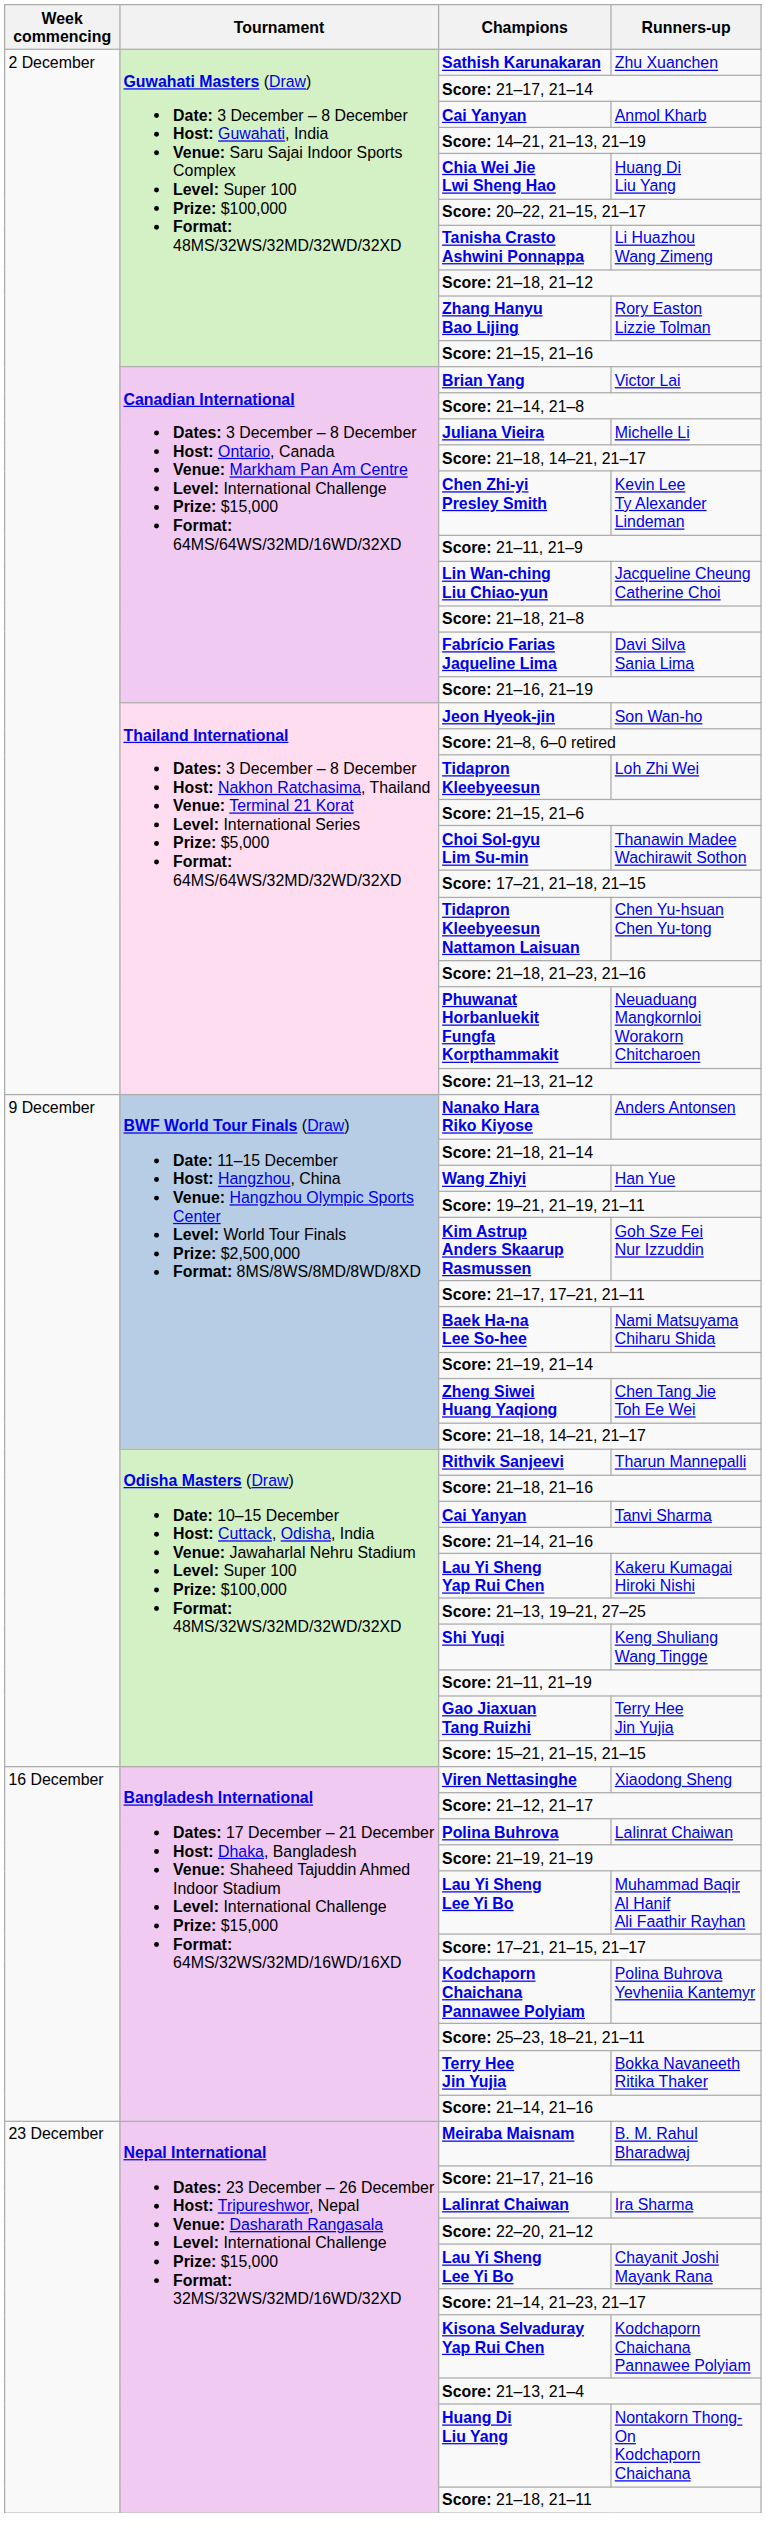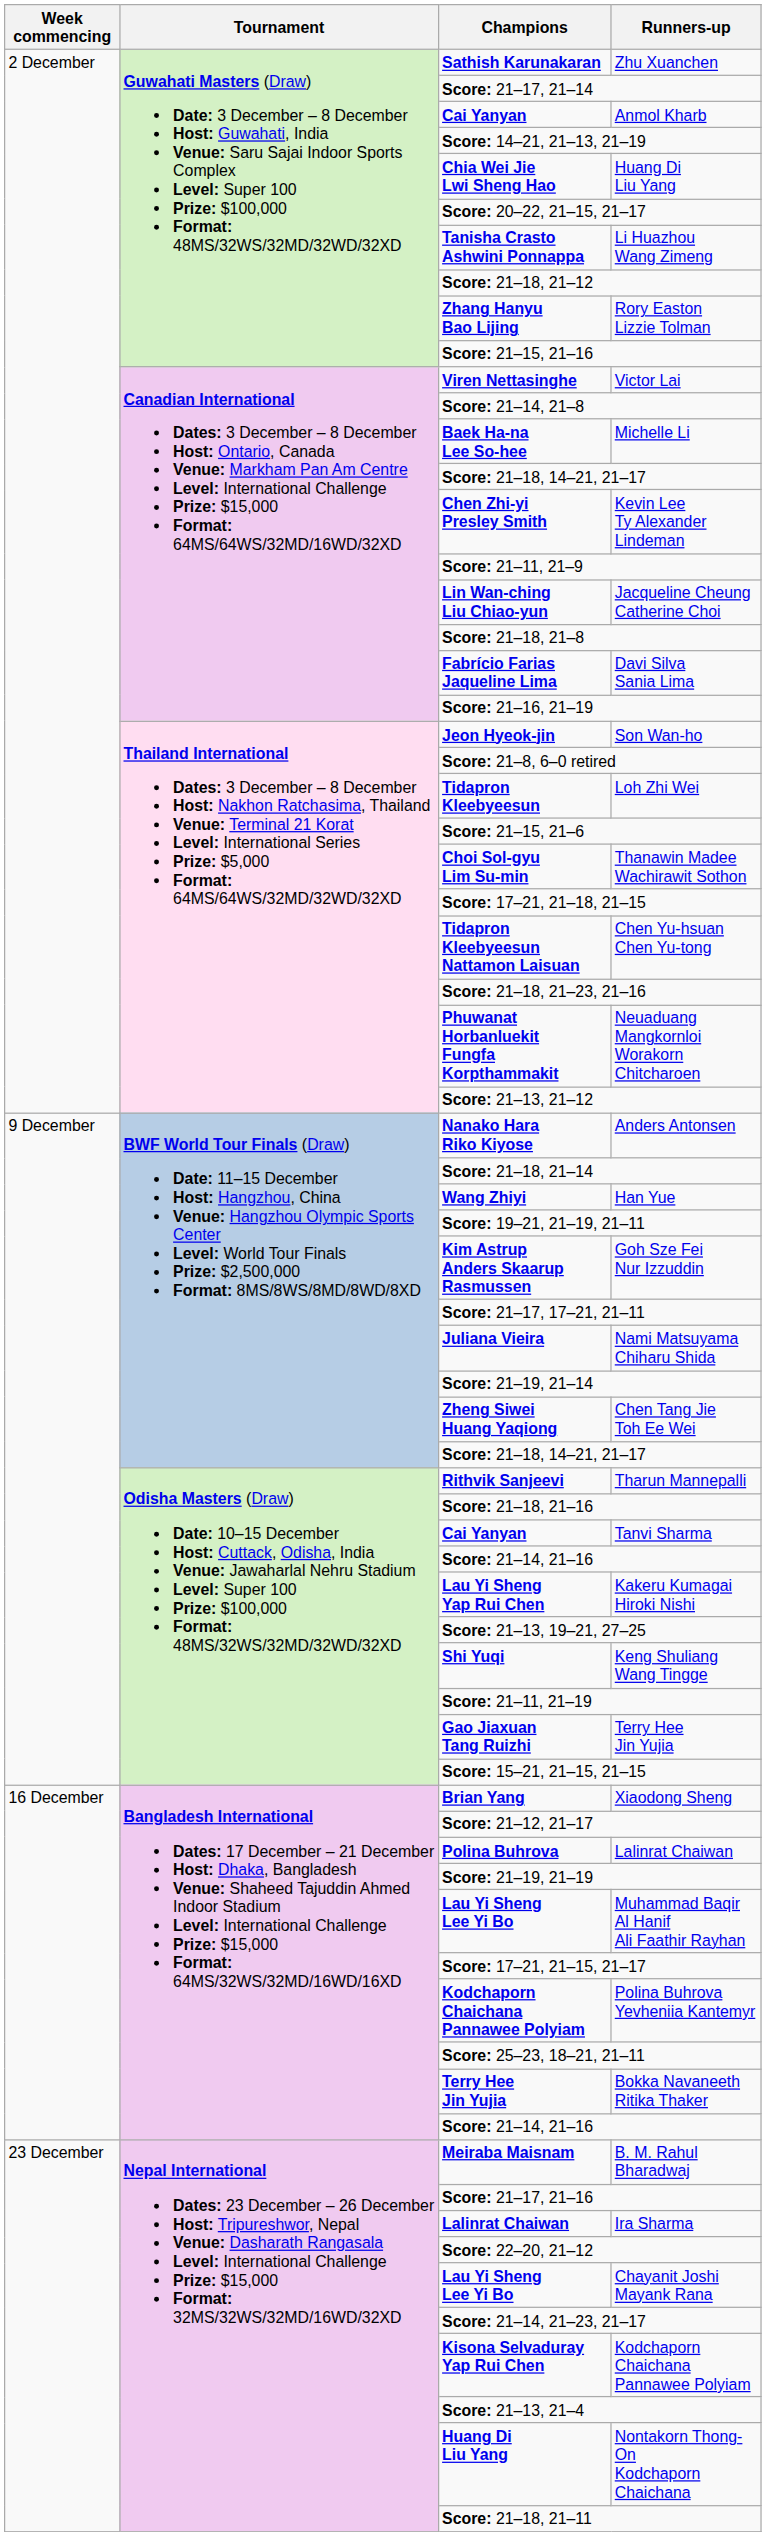Victor Lai | Champions: Brian Yang -> Viren Nettasinghe
Michelle Li | Champions: Juliana Vieira -> Baek Ha-na Lee So-hee
Nami Matsuyama Chiharu Shida | Champions: Baek Ha-na Lee So-hee -> Juliana Vieira
Xiaodong Sheng | Champions: Viren Nettasinghe -> Brian Yang
